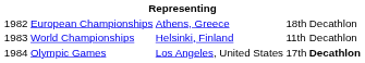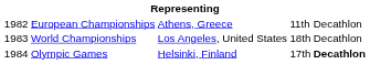European Championships | column 4: 18th -> 11th
World Championships | column 3: Helsinki, Finland -> Los Angeles, United States
World Championships | column 4: 11th -> 18th
Olympic Games | column 3: Los Angeles, United States -> Helsinki, Finland
